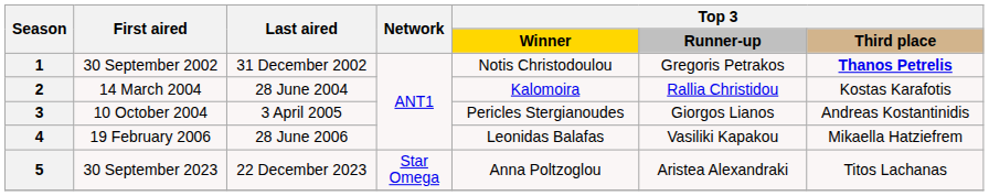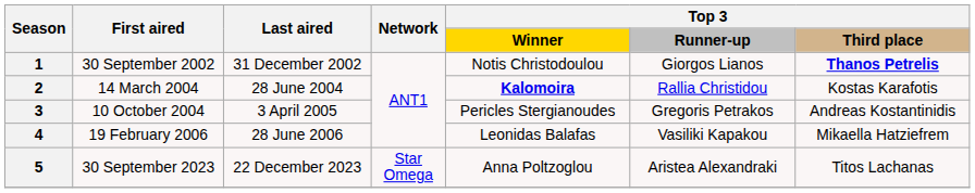1 | Top 3 / Runner-up: Gregoris Petrakos -> Giorgos Lianos
2 | Top 3 / Winner: normal -> bold
3 | Top 3 / Runner-up: Giorgos Lianos -> Gregoris Petrakos
